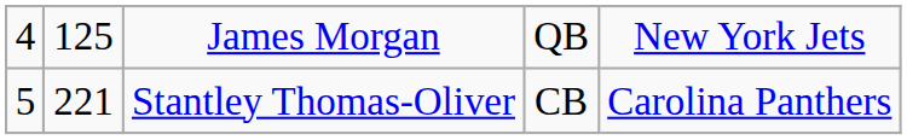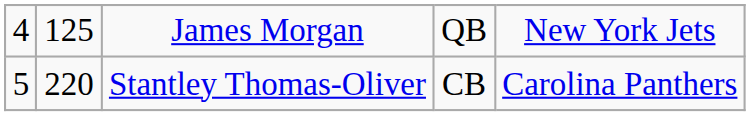Stantley Thomas-Oliver | column 2: 221 -> 220
